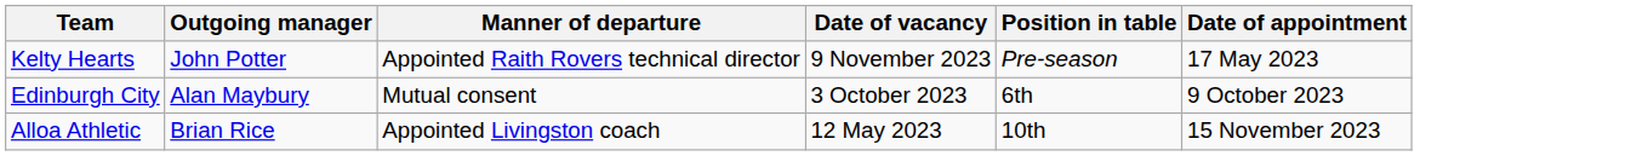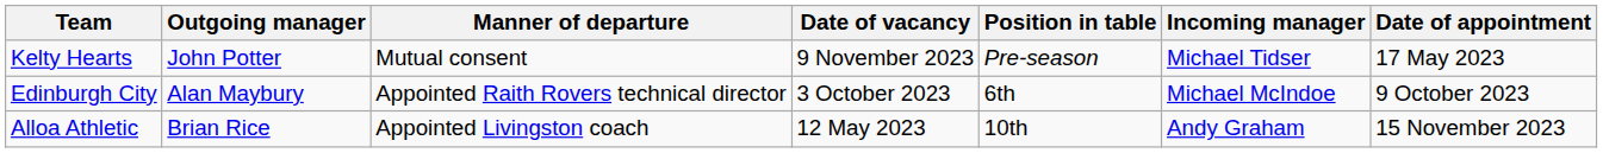+ column: Incoming manager | Michael Tidser | Michael McIndoe | Andy Graham
Kelty Hearts | Manner of departure: Appointed Raith Rovers technical director -> Mutual consent
Edinburgh City | Manner of departure: Mutual consent -> Appointed Raith Rovers technical director
